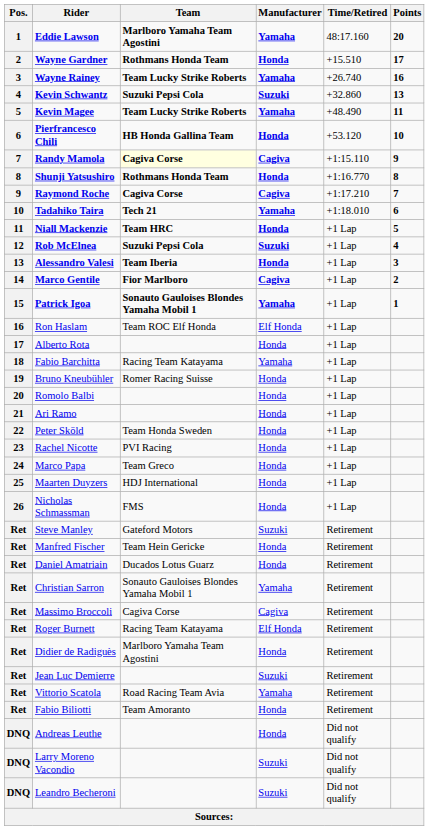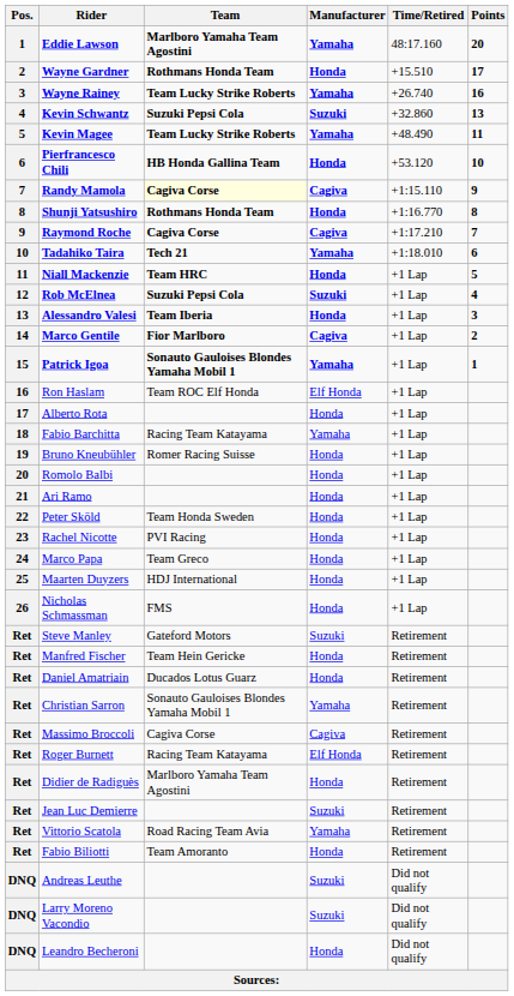Andreas Leuthe | Manufacturer: Honda -> Suzuki
Leandro Becheroni | Manufacturer: Suzuki -> Honda
